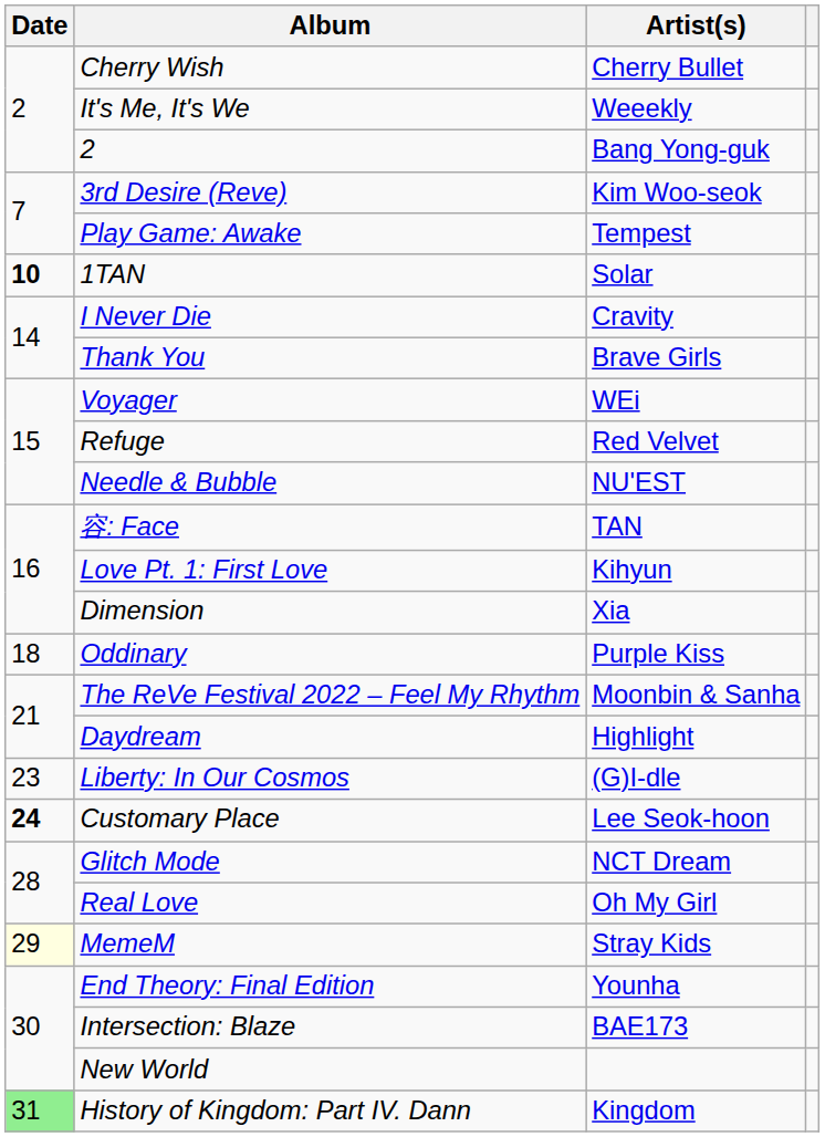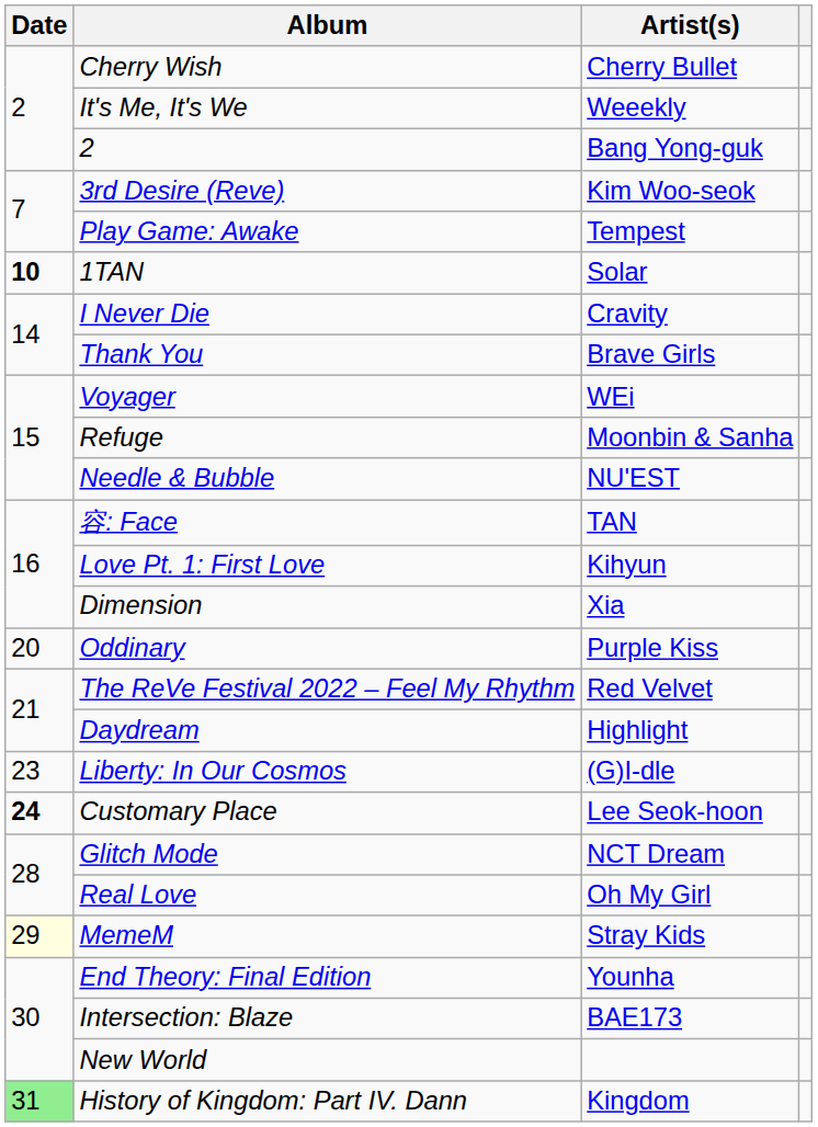Refuge | Artist(s): Red Velvet -> Moonbin & Sanha
Oddinary | Date: 18 -> 20
The ReVe Festival 2022 – Feel My Rhythm | Artist(s): Moonbin & Sanha -> Red Velvet
